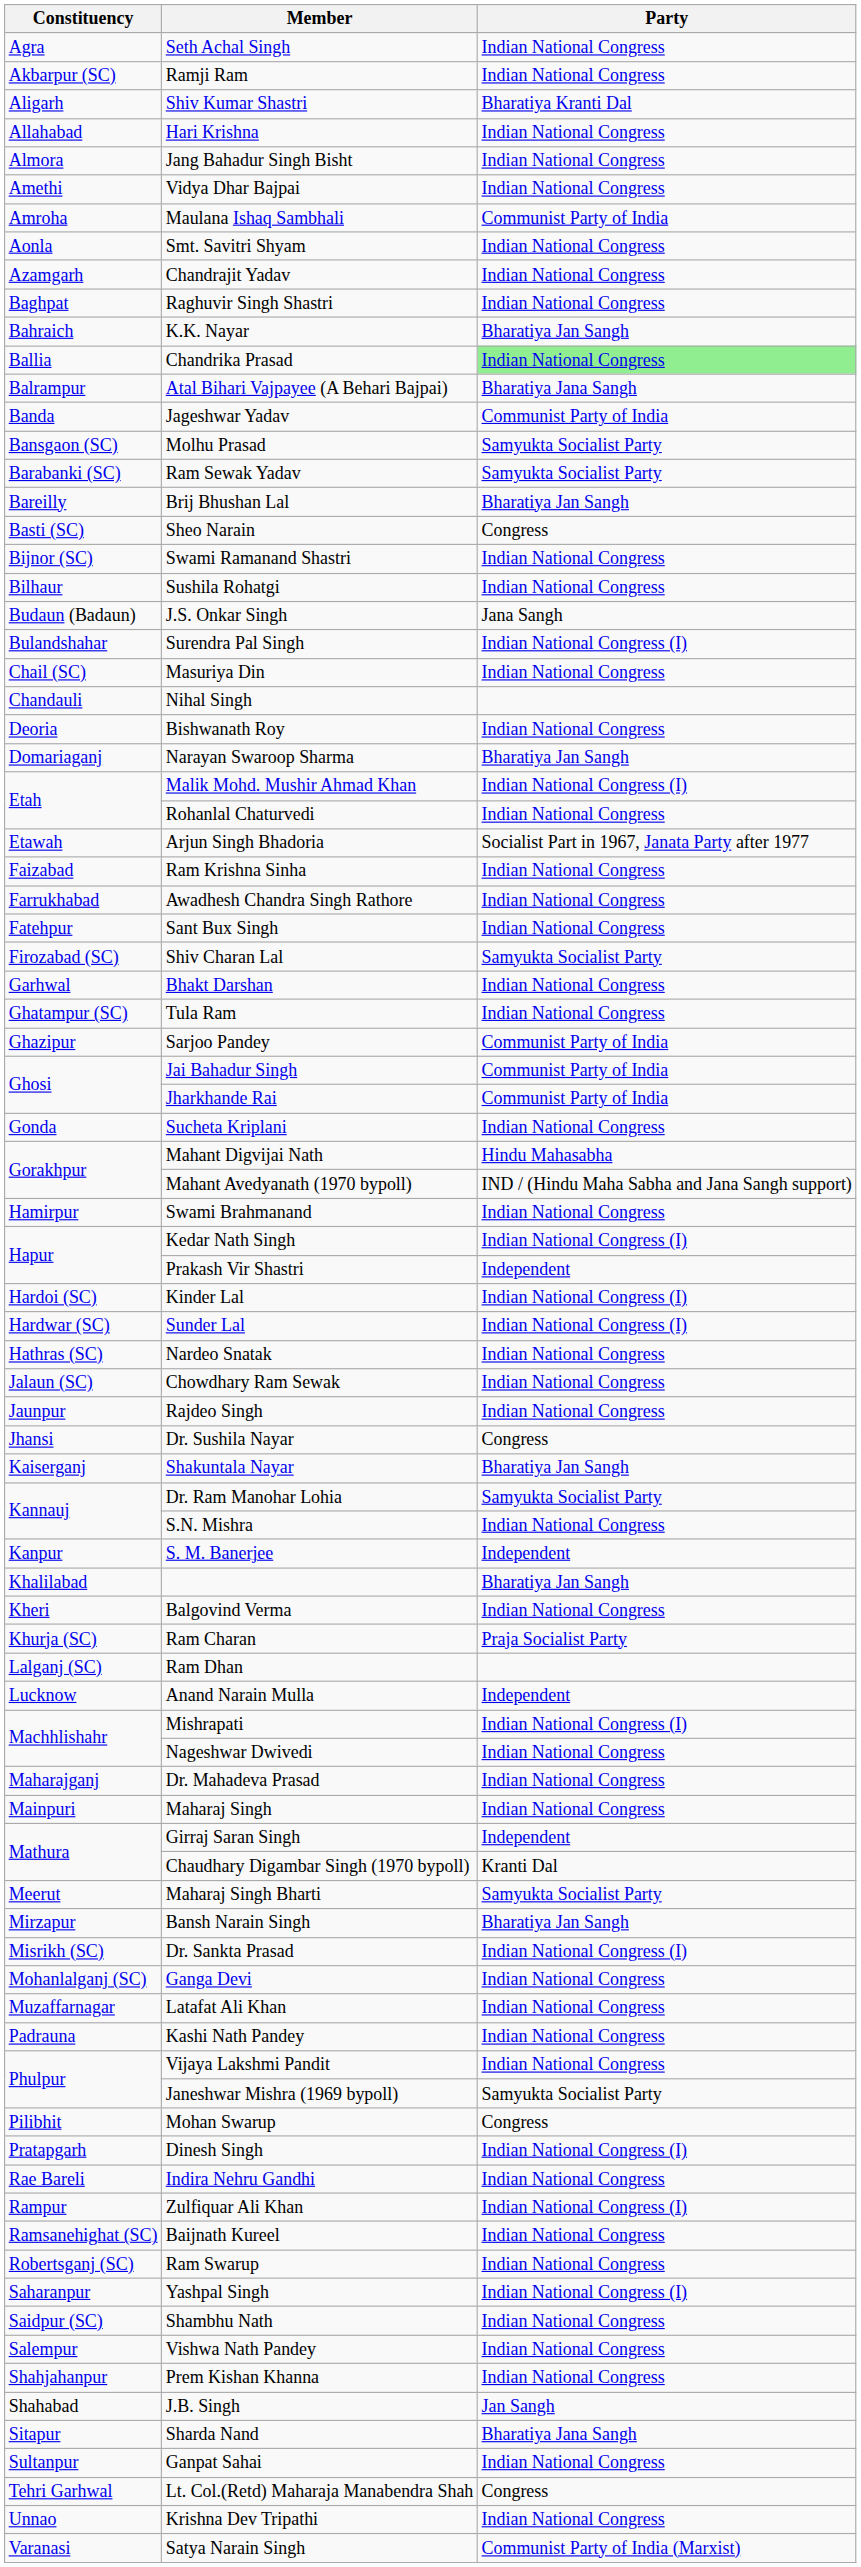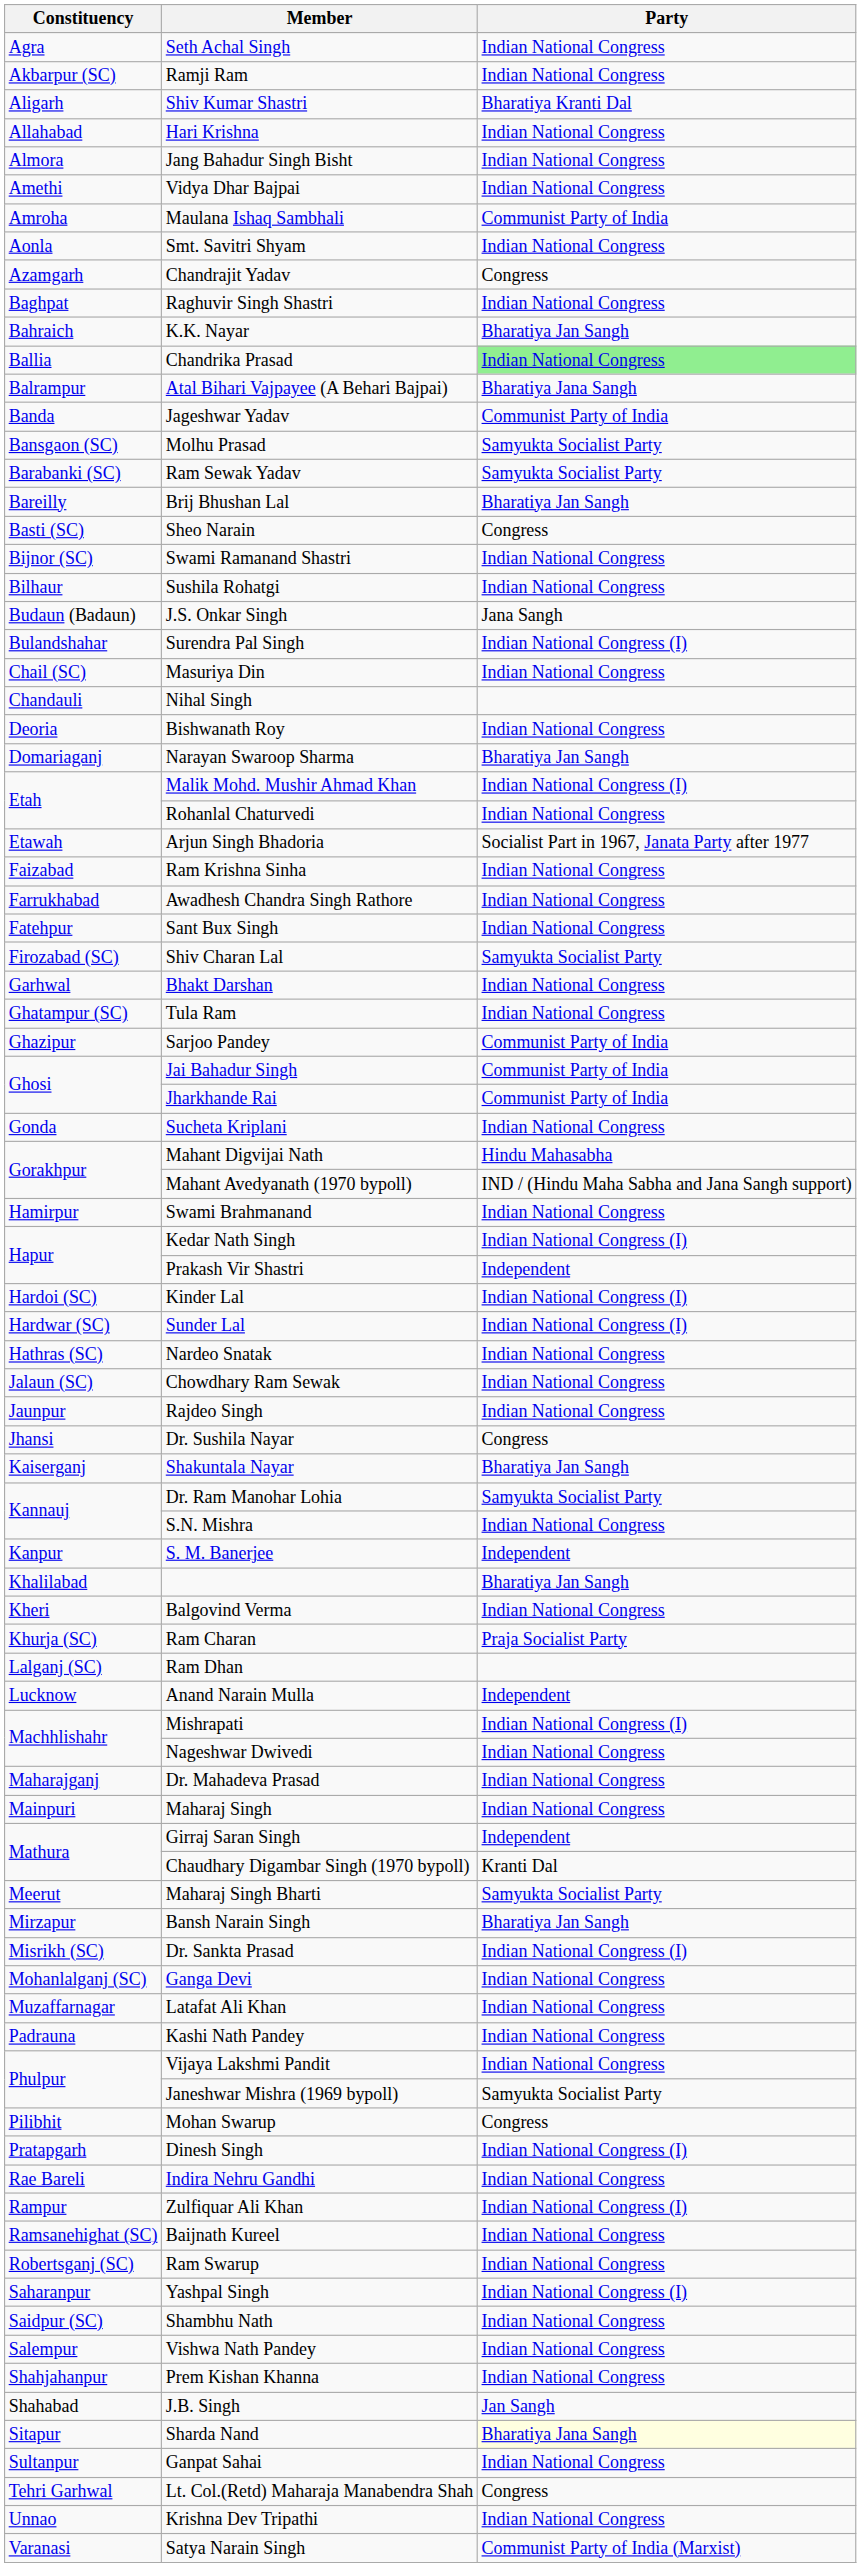Chandrajit Yadav | Party: Indian National Congress -> Congress
Sharda Nand | Party: no background -> lightyellow background
